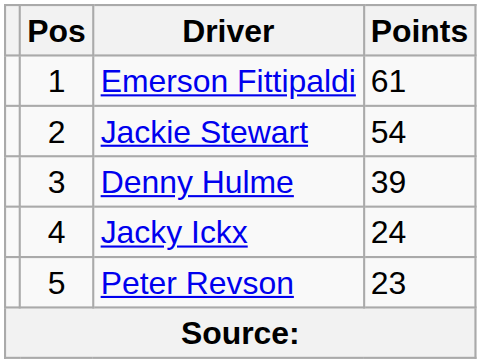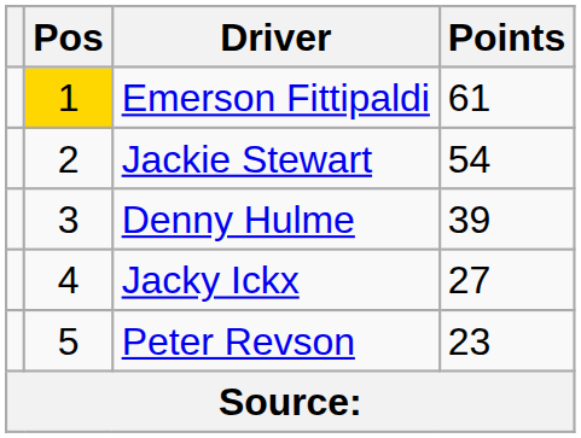Emerson Fittipaldi | Pos: no background -> gold background
Jacky Ickx | Points: 24 -> 27
